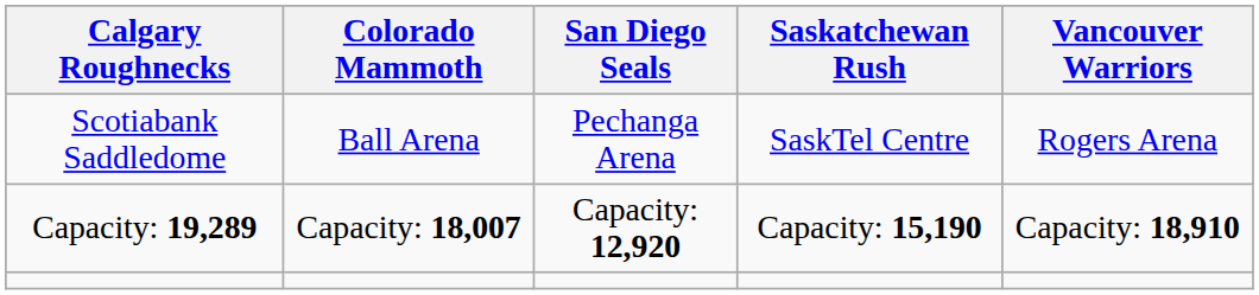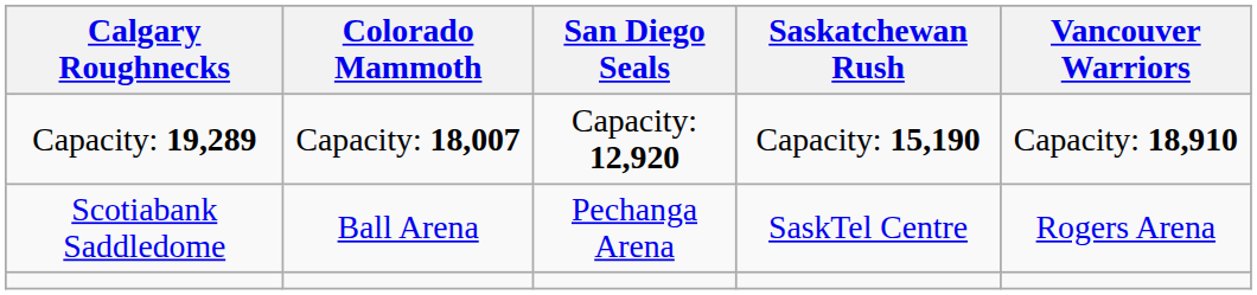rows swapped: Scotiabank Saddledome <-> Capacity: 19,289
